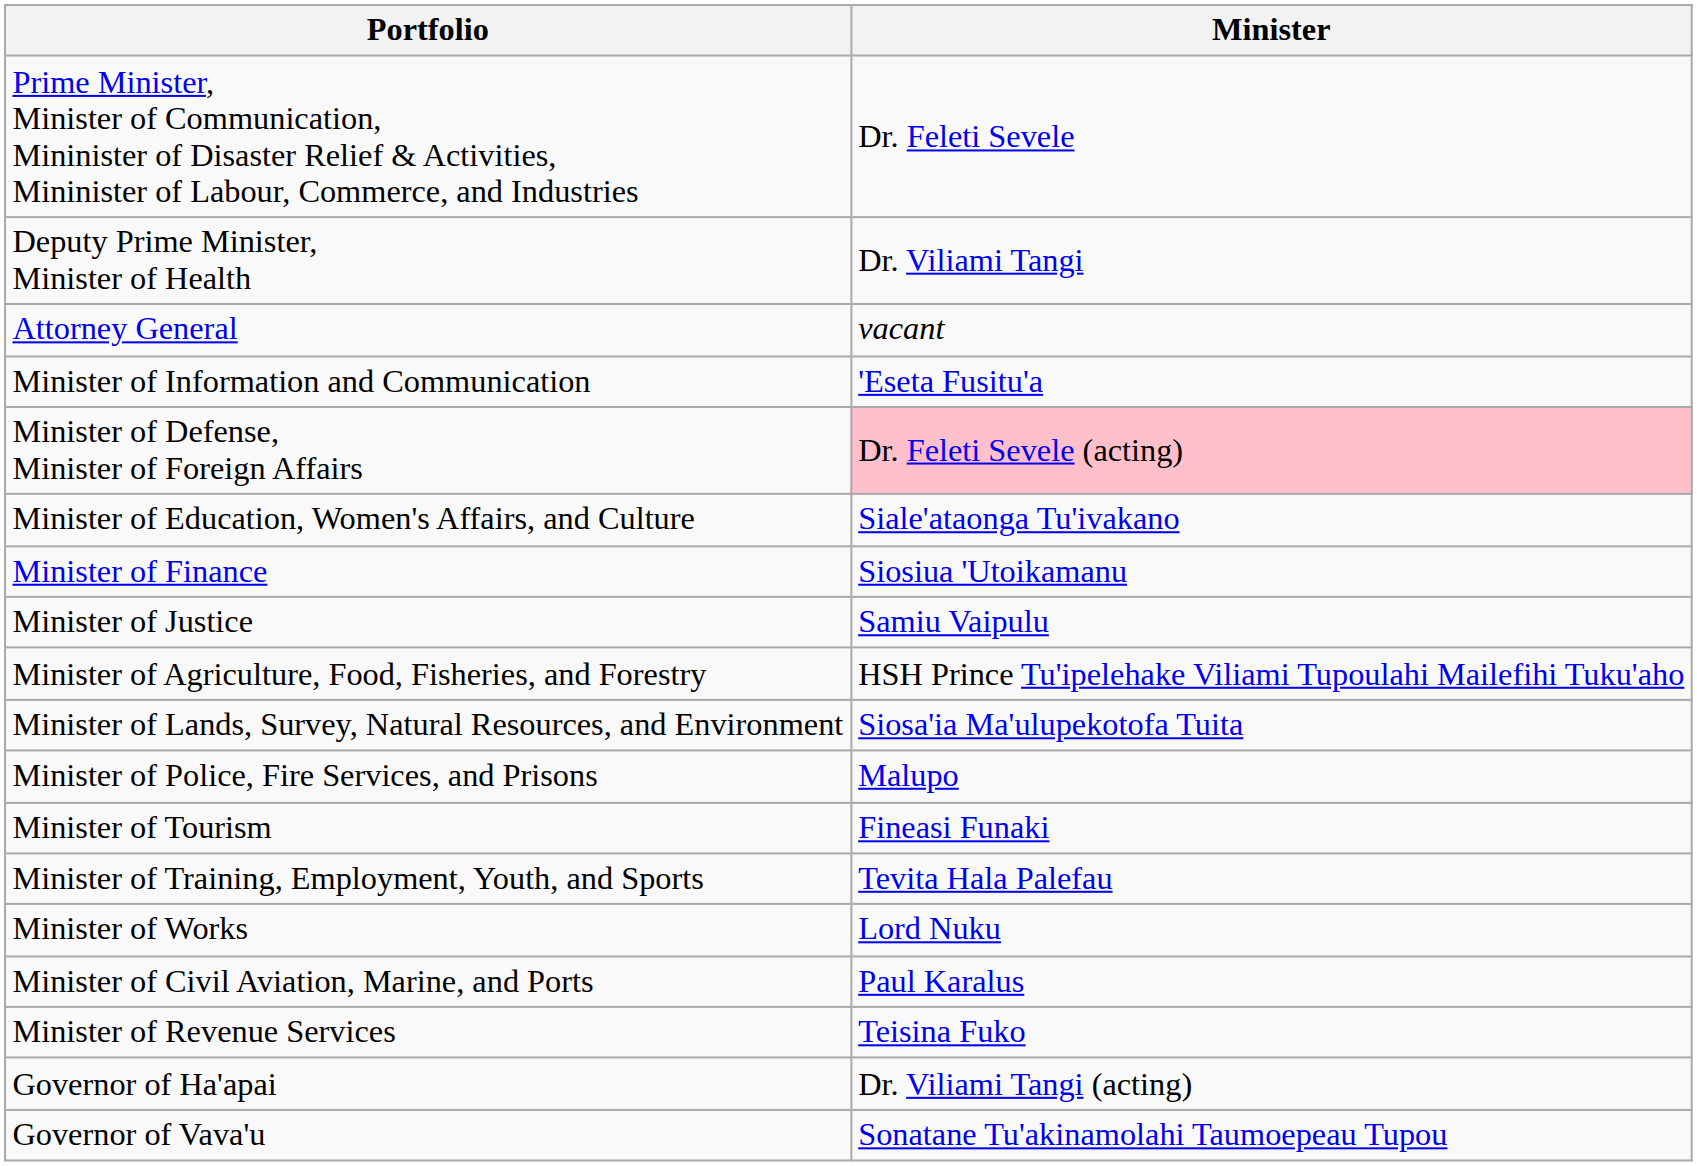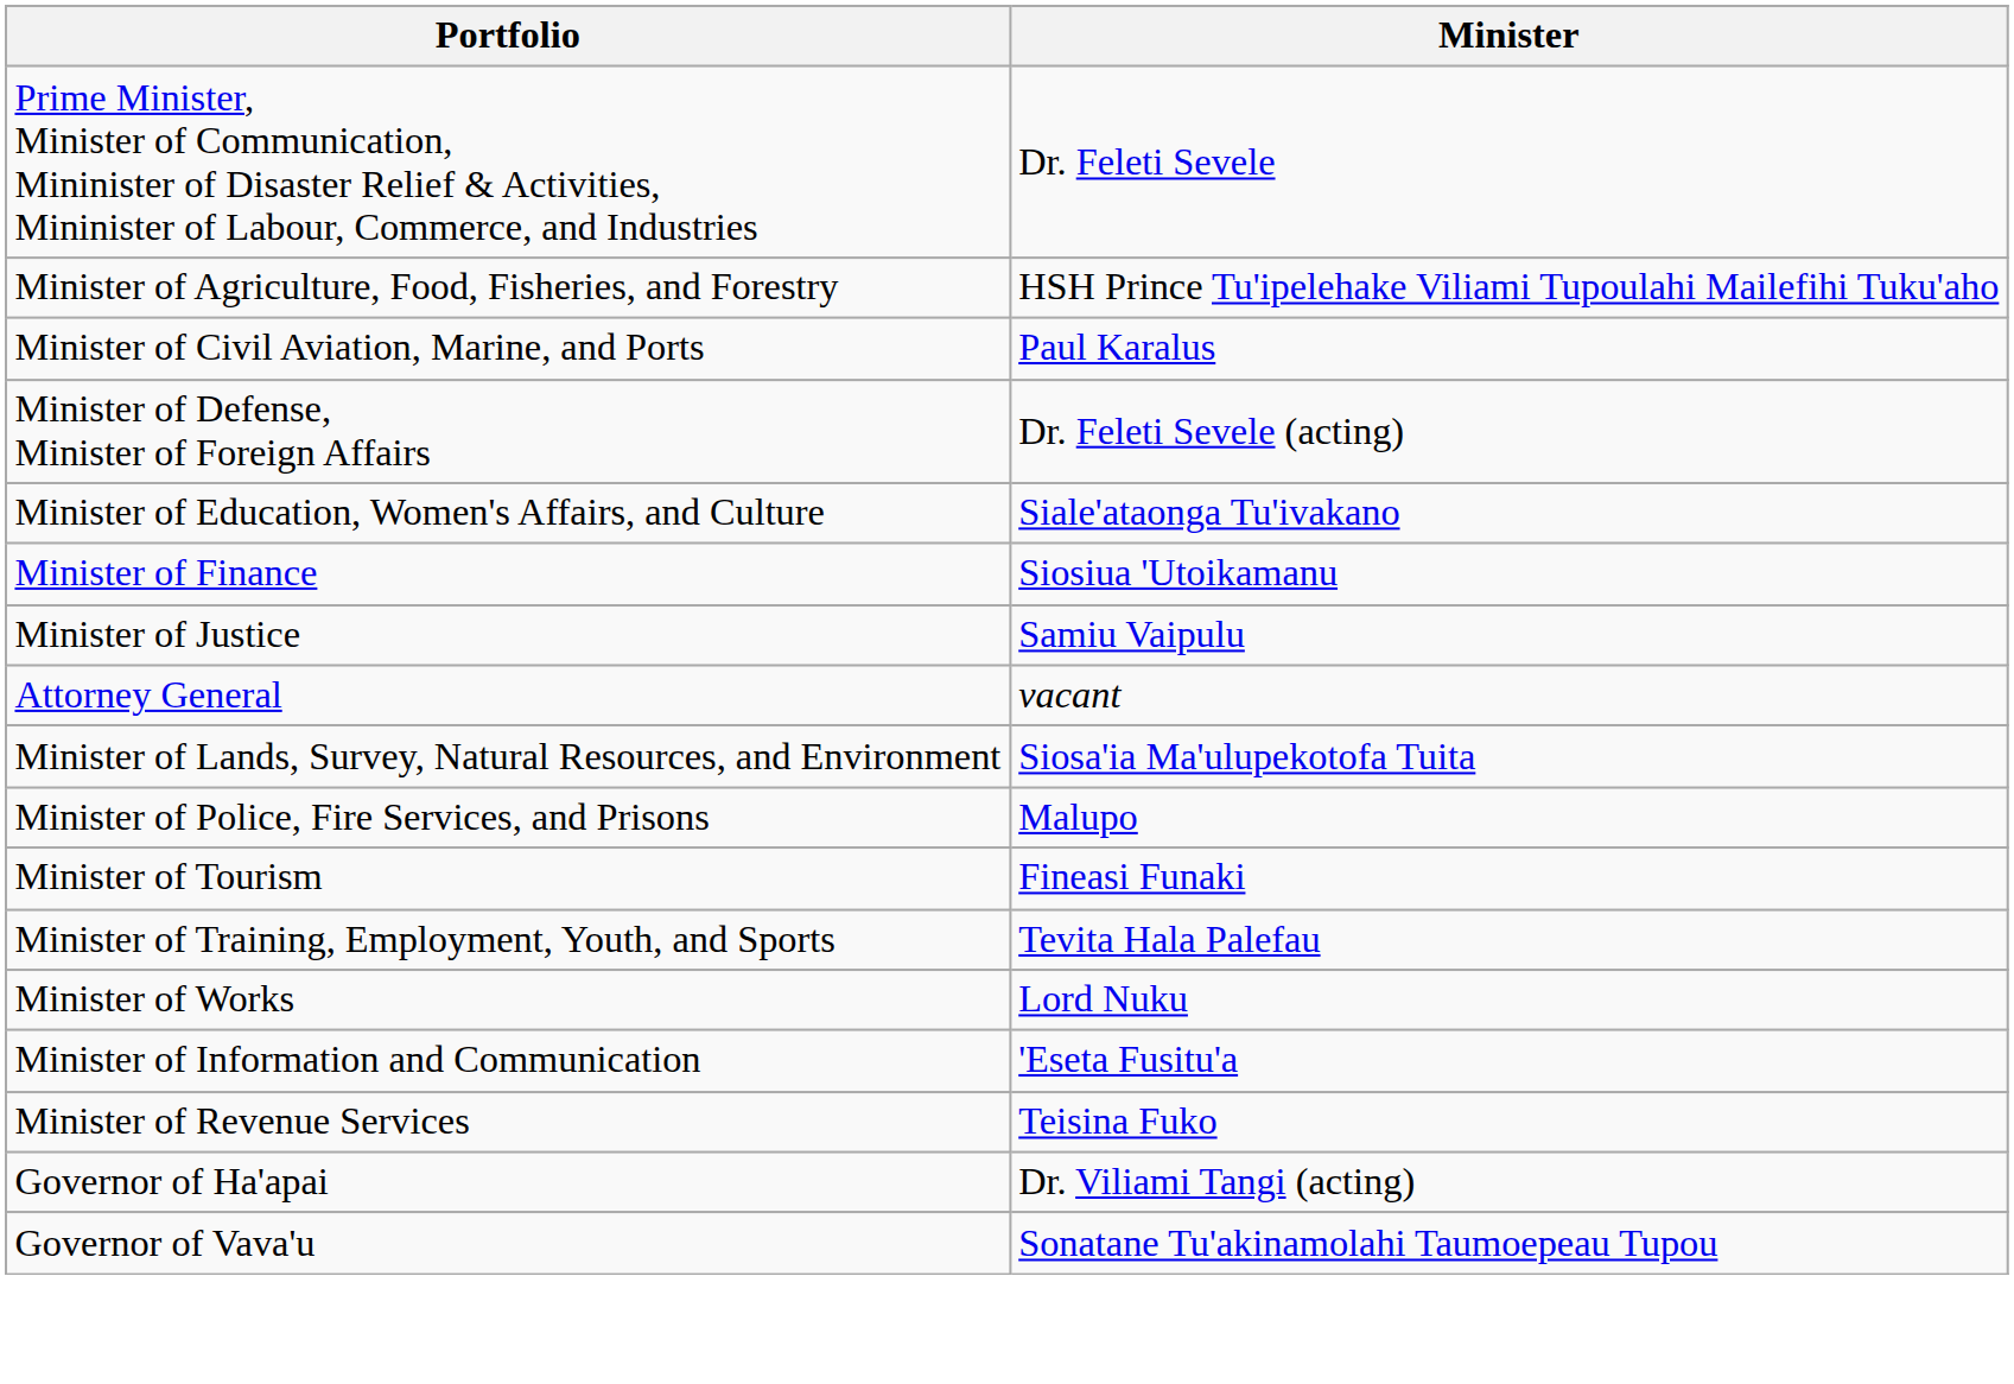- row: Deputy Prime Minister, Minister of Health | Dr. Viliami Tangi
rows swapped: Minister of Agriculture, Food, Fisheries, and Forestry <-> Attorney General
rows swapped: Minister of Civil Aviation, Marine, and Ports <-> Minister of Information and Communication
Minister of Defense, Minister of Foreign Affairs | Minister: pink background -> no background
